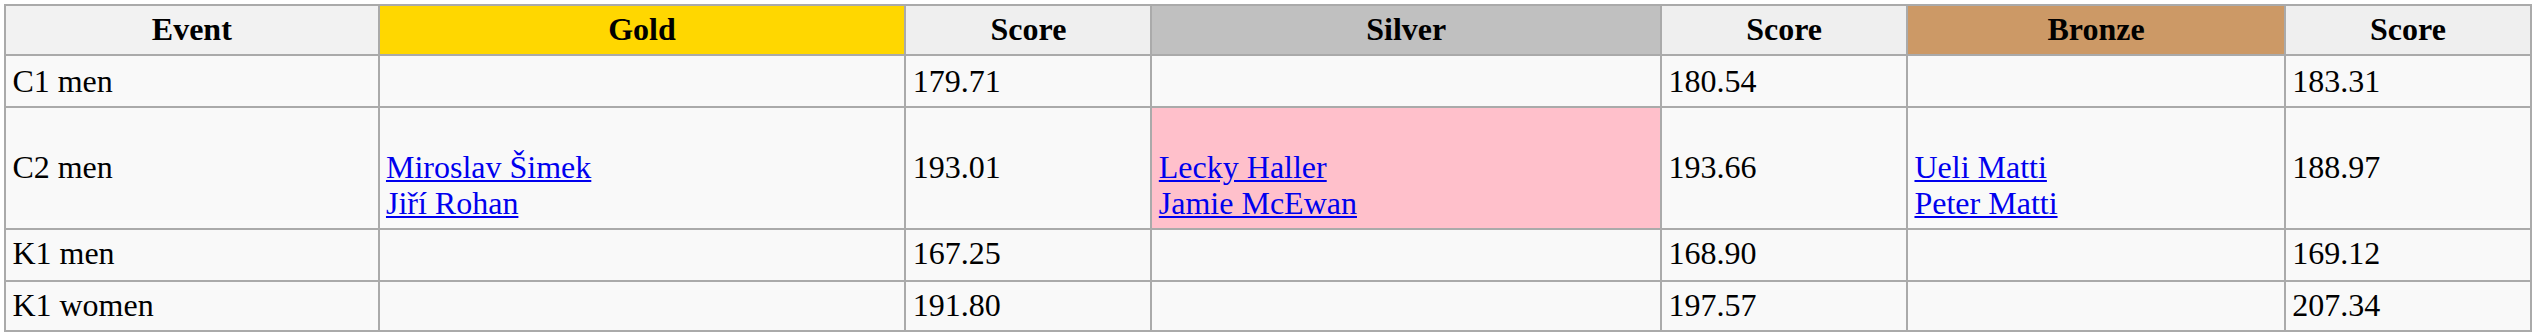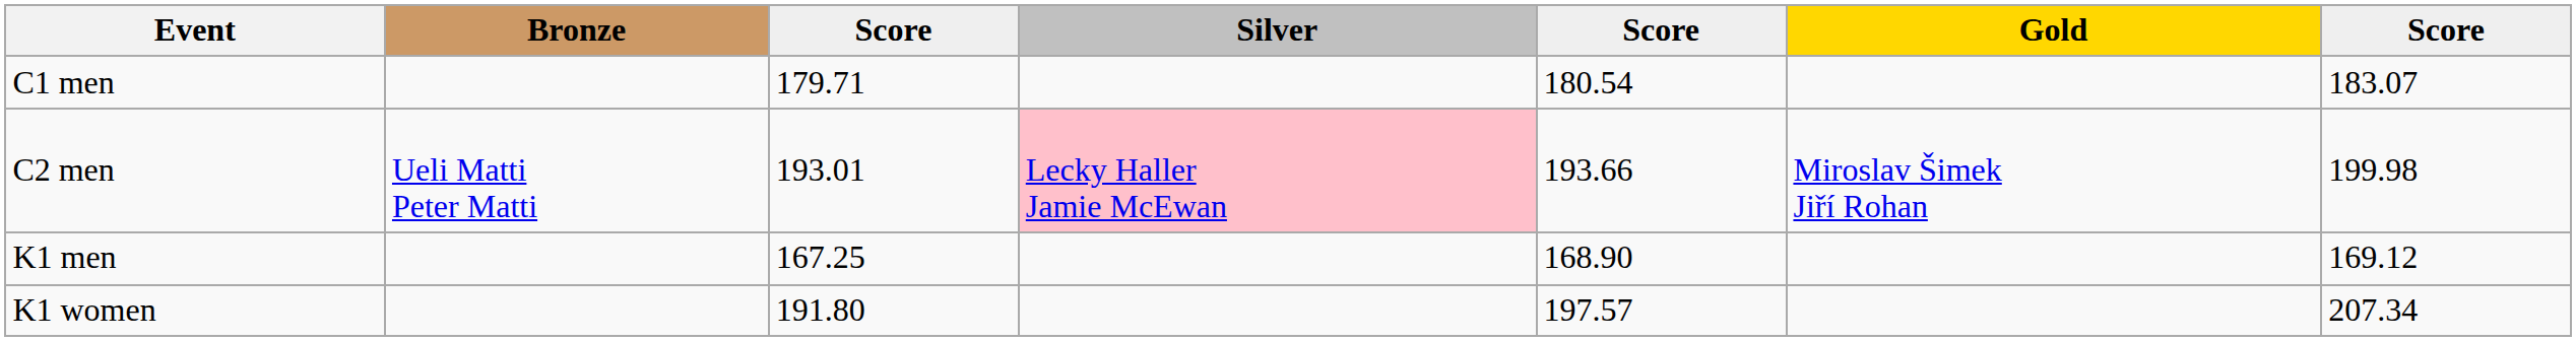columns swapped: Gold <-> Bronze
C1 men | column 7: 183.31 -> 183.07
C2 men | column 7: 188.97 -> 199.98
